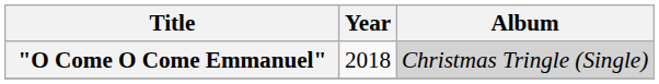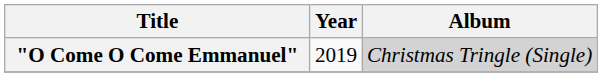"O Come O Come Emmanuel" | Year: 2018 -> 2019
